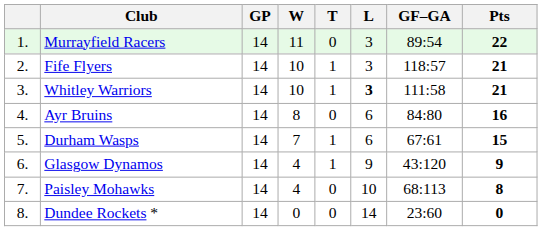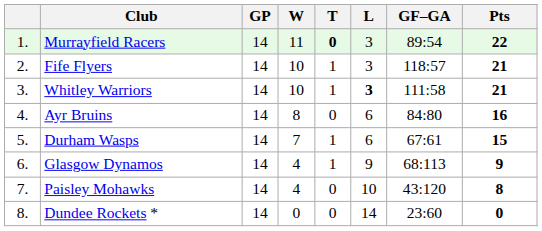Murrayfield Racers | T: normal -> bold
Glasgow Dynamos | GF–GA: 43:120 -> 68:113
Paisley Mohawks | GF–GA: 68:113 -> 43:120
